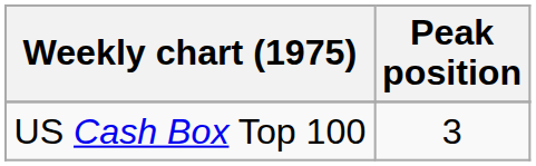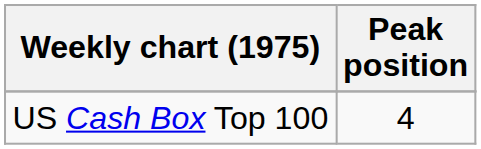US Cash Box Top 100 | Peak position: 3 -> 4
